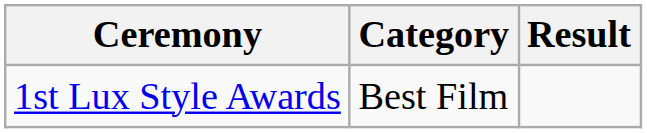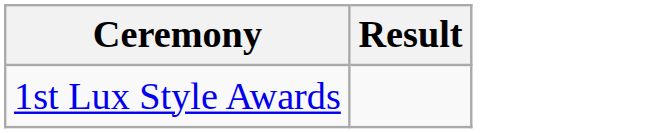- column: Category | Best Film
